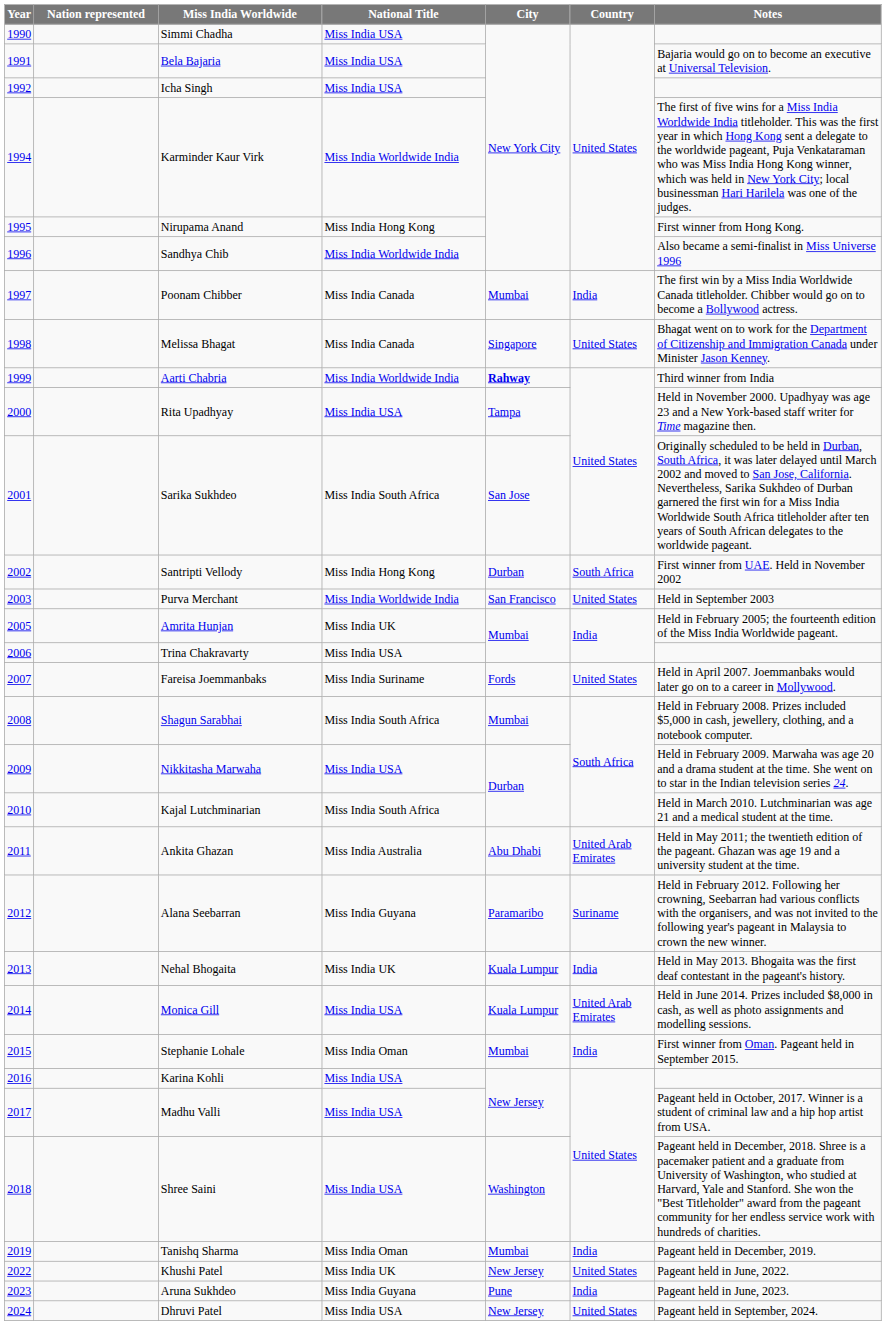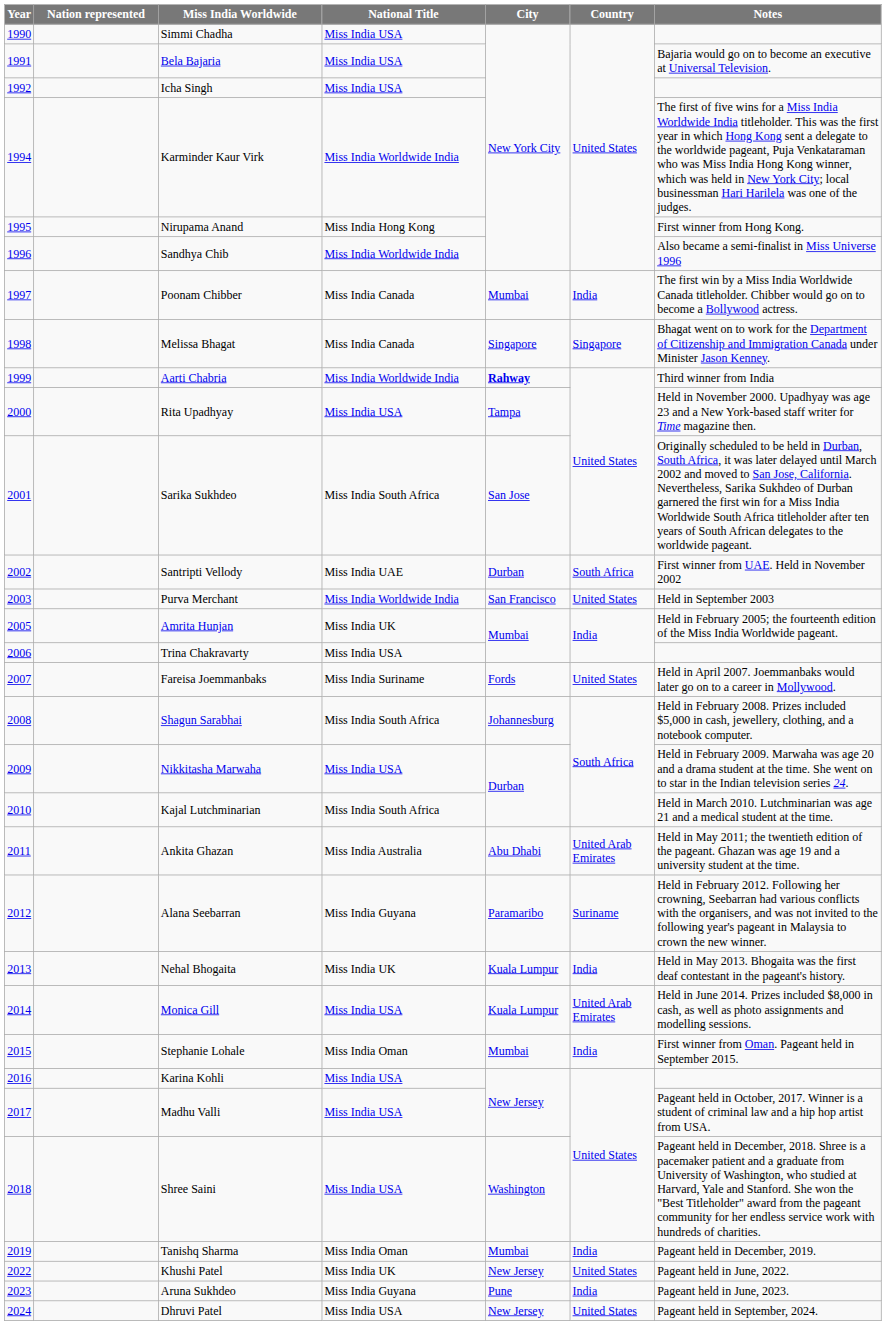Melissa Bhagat | Country: United States -> Singapore
Santripti Vellody | National Title: Miss India Hong Kong -> Miss India UAE
Shagun Sarabhai | City: Mumbai -> Johannesburg
